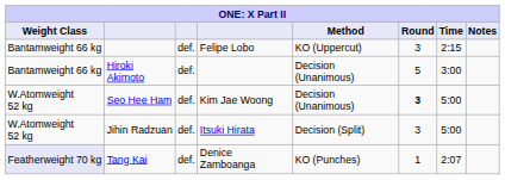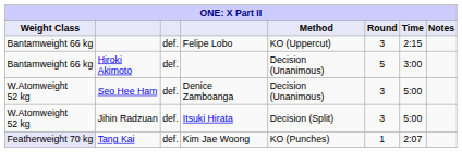Seo Hee Ham | column 4: Kim Jae Woong -> Denice Zamboanga
Seo Hee Ham | Round: bold -> normal
Tang Kai | column 4: Denice Zamboanga -> Kim Jae Woong
